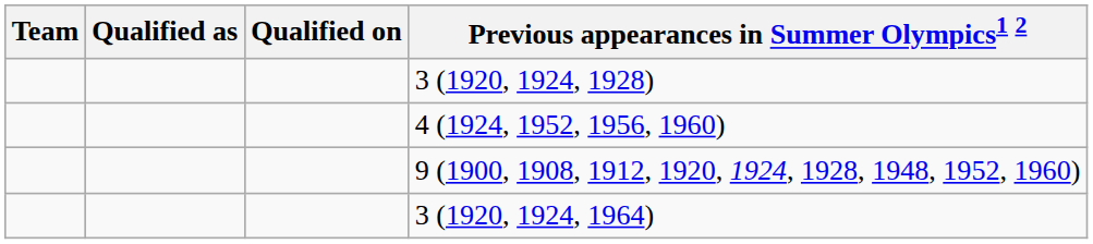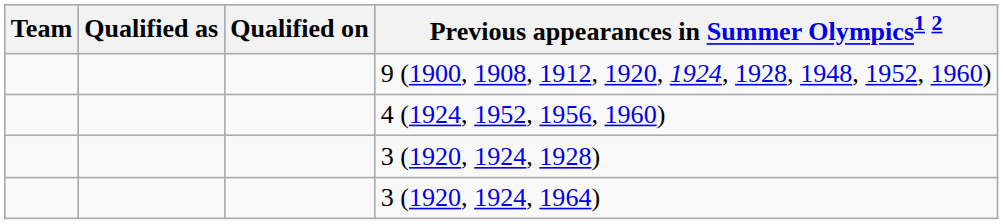rows swapped: 3 (1920, 1924, 1928) <-> 9 (1900, 1908, 1912, 1920, 1924, 1928, 1948, 1952, 1960)
